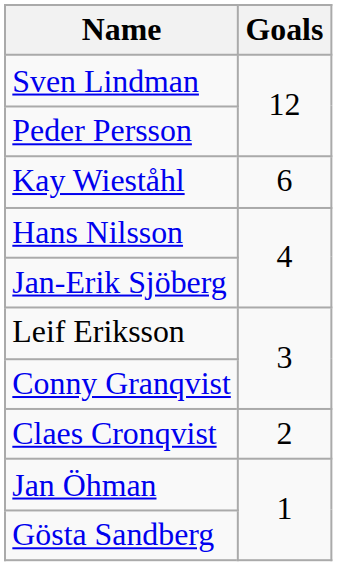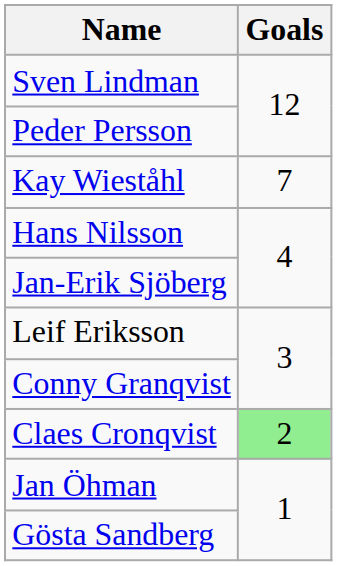Kay Wieståhl | Goals: 6 -> 7
Claes Cronqvist | Goals: no background -> lightgreen background
